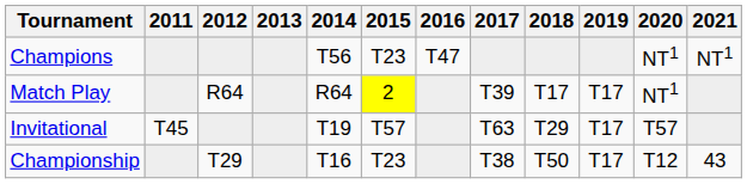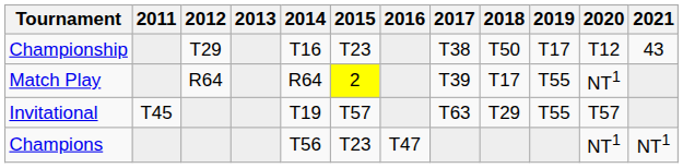rows swapped: Championship <-> Champions
Match Play | 2019: T17 -> T55
Invitational | 2019: T17 -> T55
